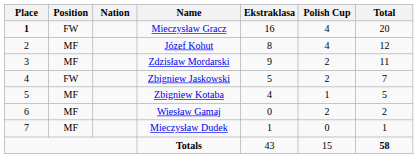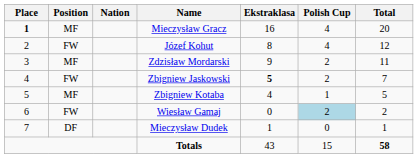Mieczysław Gracz | Position: FW -> MF
Józef Kohut | Position: MF -> FW
Zbigniew Jaskowski | Ekstraklasa: normal -> bold
Wiesław Gamaj | Position: MF -> FW
Wiesław Gamaj | Polish Cup: no background -> lightblue background
Mieczysław Dudek | Position: MF -> DF
